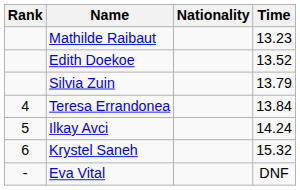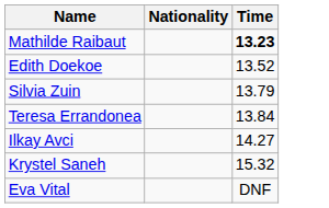- column: Rank | 4 | 5 | 6 | -
Mathilde Raibaut | Time: normal -> bold
Ilkay Avci | Time: 14.24 -> 14.27
